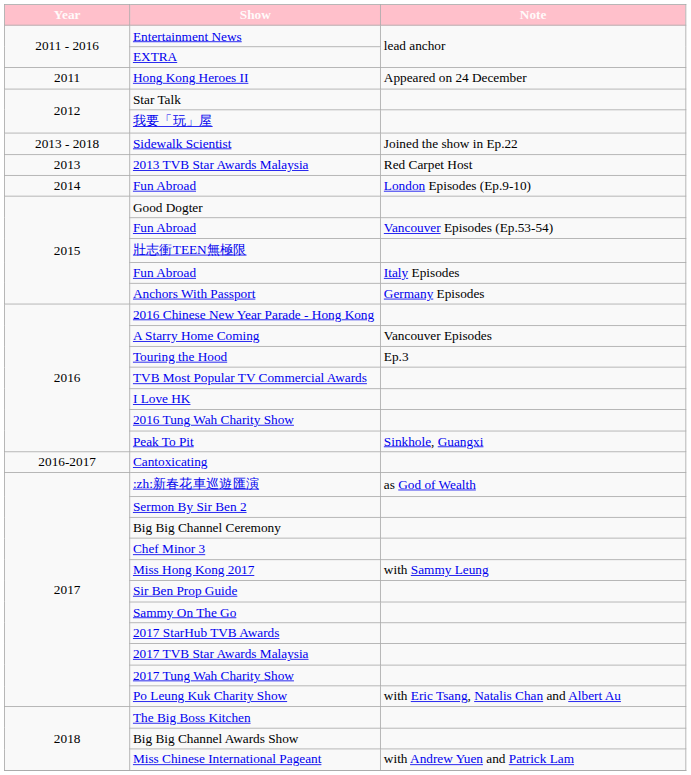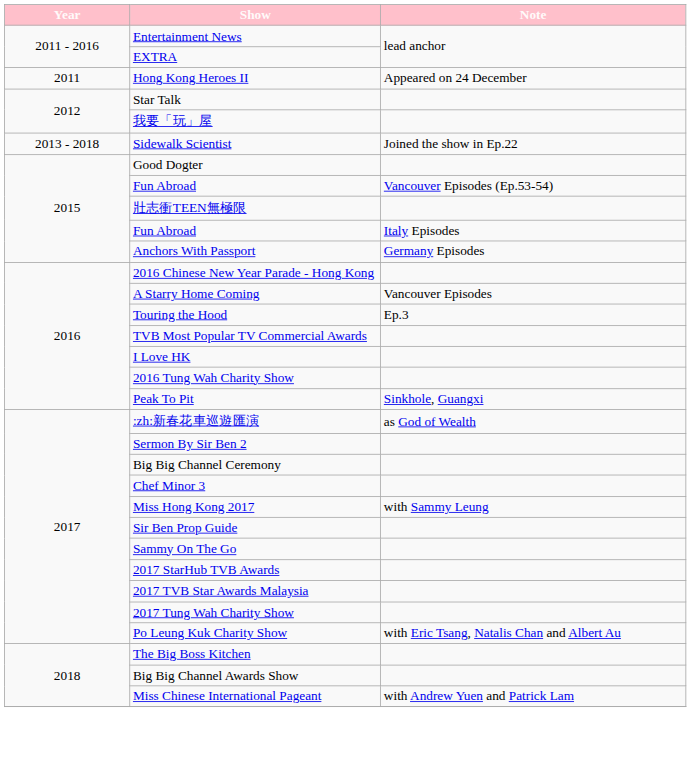- row: 2013 | 2013 TVB Star Awards Malaysia | Red Carpet Host
- row: 2014 | Fun Abroad | London Episodes (Ep.9-10)
- row: 2016-2017 | Cantoxicating
